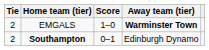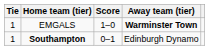EMGALS | Tie: 2 -> 1
Southampton | Tie: 2 -> 1
